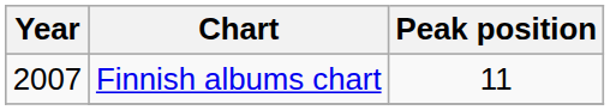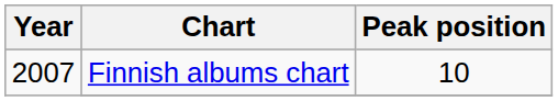Finnish albums chart | Peak position: 11 -> 10
